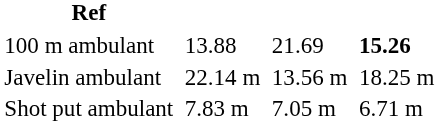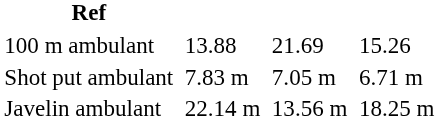100 m ambulant | column 7: bold -> normal
rows swapped: Shot put ambulant <-> Javelin ambulant
